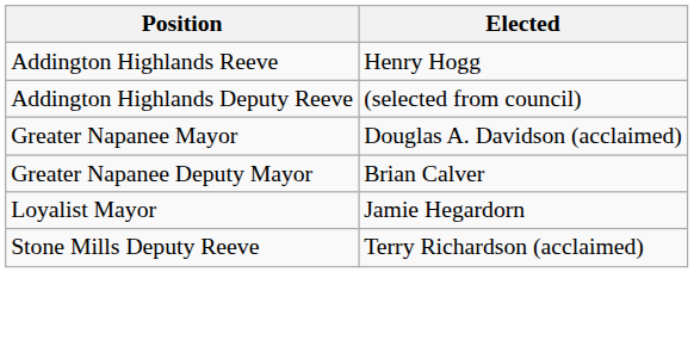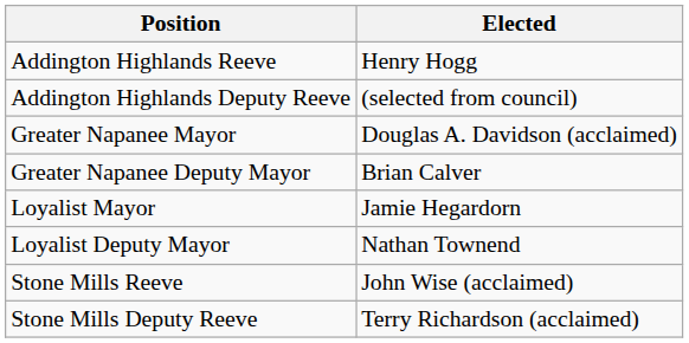+ row: Loyalist Deputy Mayor | Nathan Townend
+ row: Stone Mills Reeve | John Wise (acclaimed)
